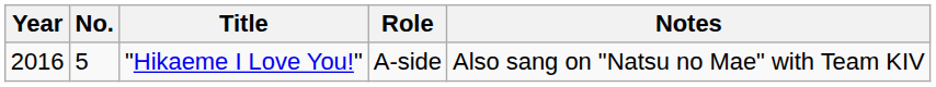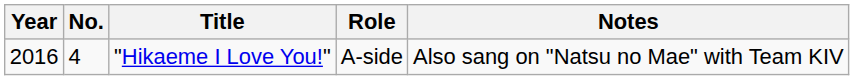"Hikaeme I Love You!" | No.: 5 -> 4
